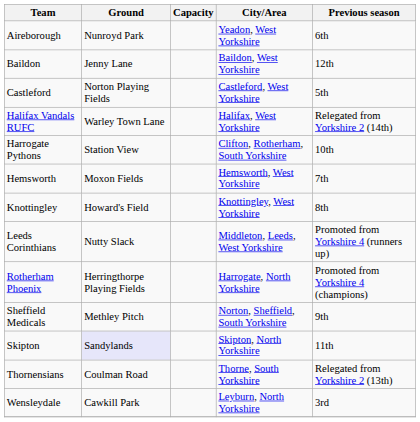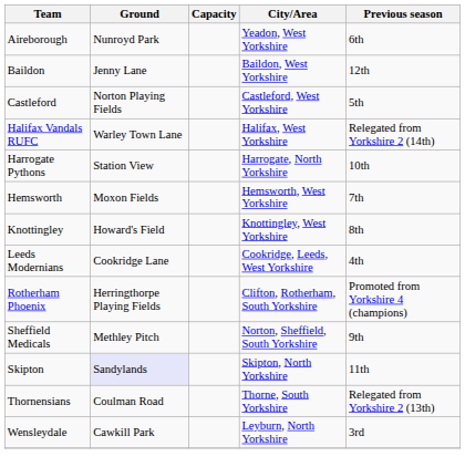Harrogate Pythons | City/Area: Clifton, Rotherham, South Yorkshire -> Harrogate, North Yorkshire
- row: Leeds Corinthians | Nutty Slack | Middleton, Leeds, West Yorkshire | Promoted from Yorkshire 4 (runners up)
+ row: Leeds Modernians | Cookridge Lane | Cookridge, Leeds, West Yorkshire | 4th
Rotherham Phoenix | City/Area: Harrogate, North Yorkshire -> Clifton, Rotherham, South Yorkshire
